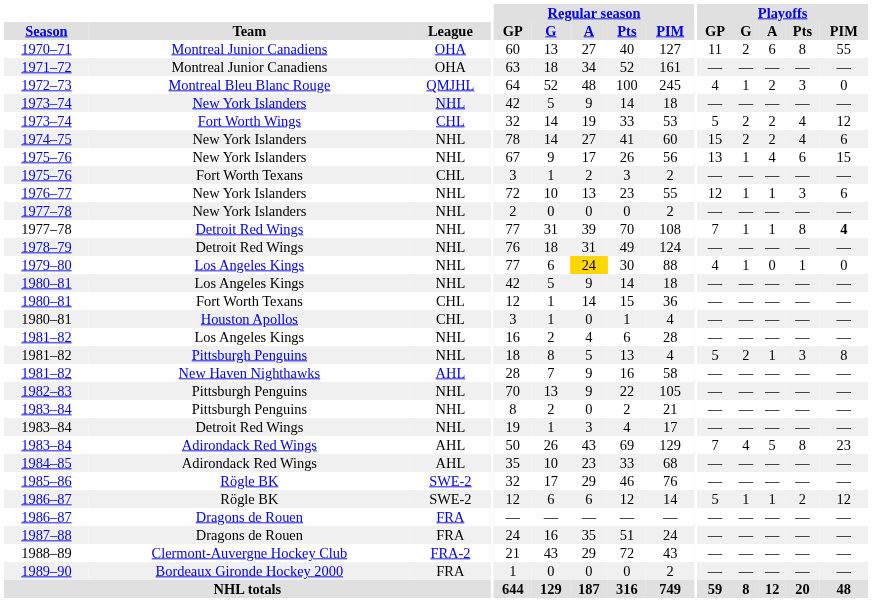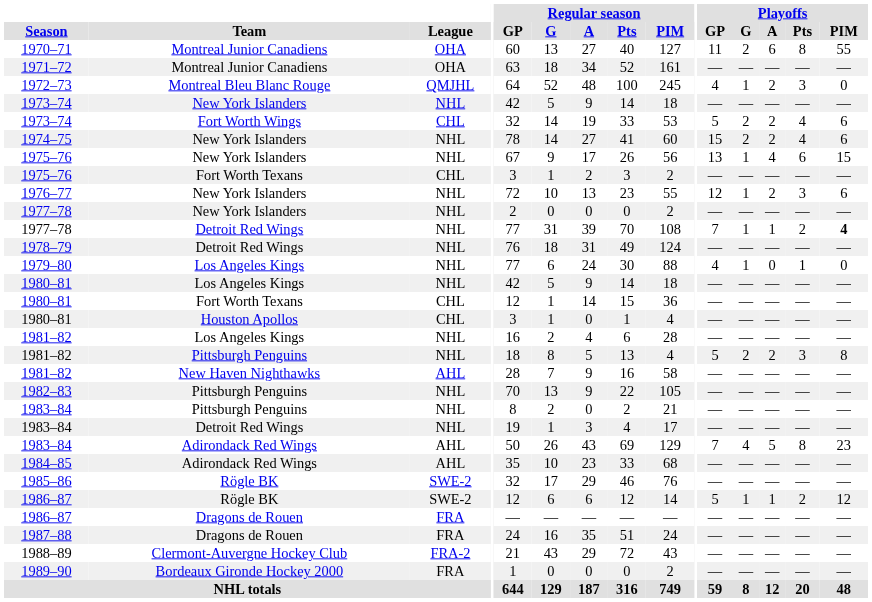1973–74 / Fort Worth Wings | Playoffs / PIM: 12 -> 6
1976–77 | Playoffs / A: 1 -> 2
1977–78 / Detroit Red Wings | Playoffs / Pts: 8 -> 2
1979–80 | Regular season / A: gold background -> no background
1981–82 / Pittsburgh Penguins | Playoffs / A: 1 -> 2
